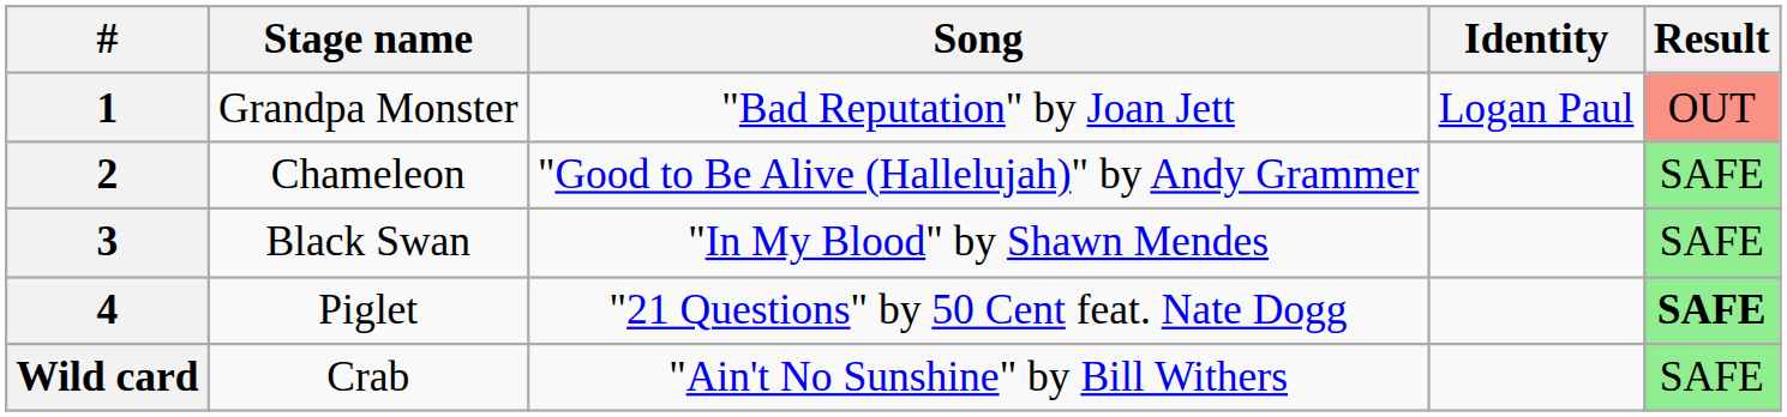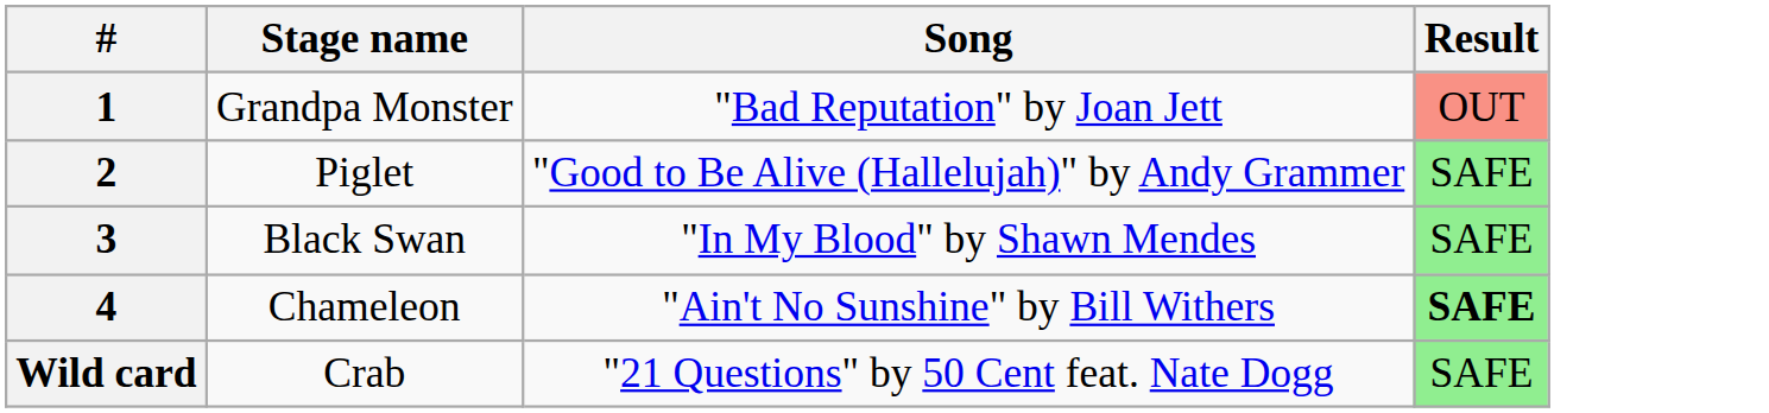- column: Identity | Logan Paul
2 | Stage name: Chameleon -> Piglet
4 | Stage name: Piglet -> Chameleon
4 | Song: "21 Questions" by 50 Cent feat. Nate Dogg -> "Ain't No Sunshine" by Bill Withers
Wild card | Song: "Ain't No Sunshine" by Bill Withers -> "21 Questions" by 50 Cent feat. Nate Dogg
